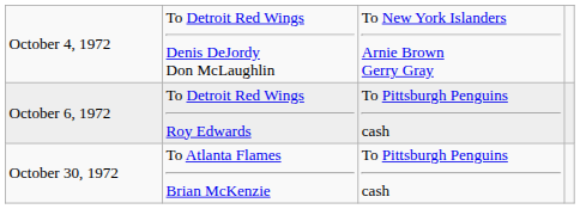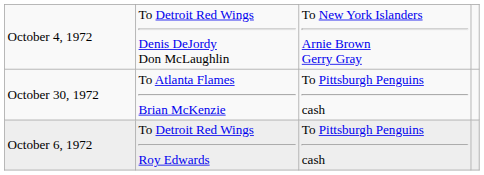rows swapped: October 6, 1972 <-> October 30, 1972
